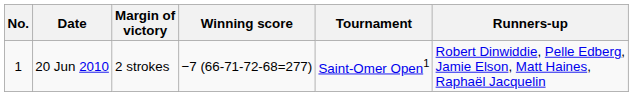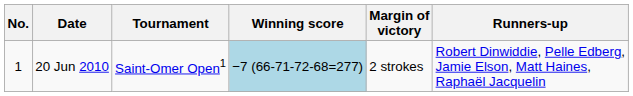columns swapped: Tournament <-> Margin of victory
20 Jun 2010 | Winning score: no background -> lightblue background
